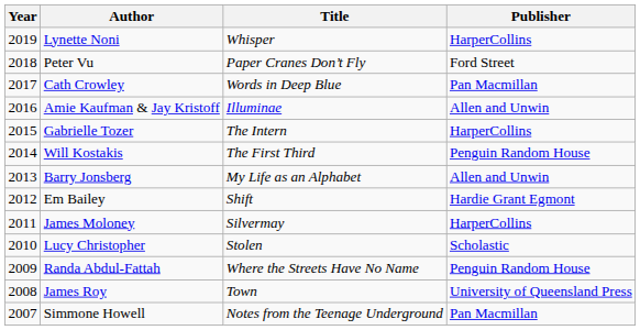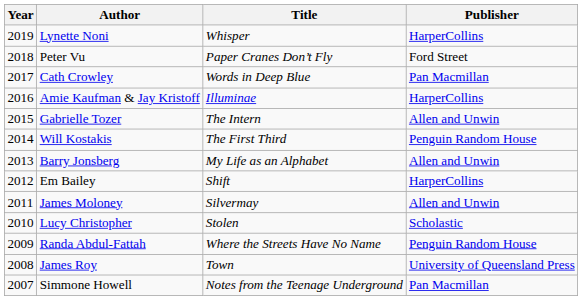Amie Kaufman & Jay Kristoff | Publisher: Allen and Unwin -> HarperCollins
Gabrielle Tozer | Publisher: HarperCollins -> Allen and Unwin
Em Bailey | Publisher: Hardie Grant Egmont -> HarperCollins
James Moloney | Publisher: HarperCollins -> Allen and Unwin
